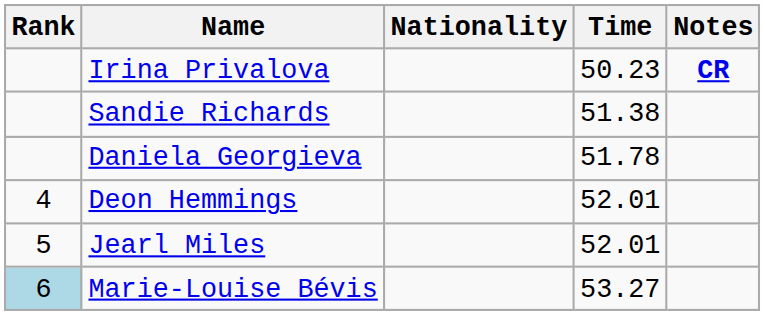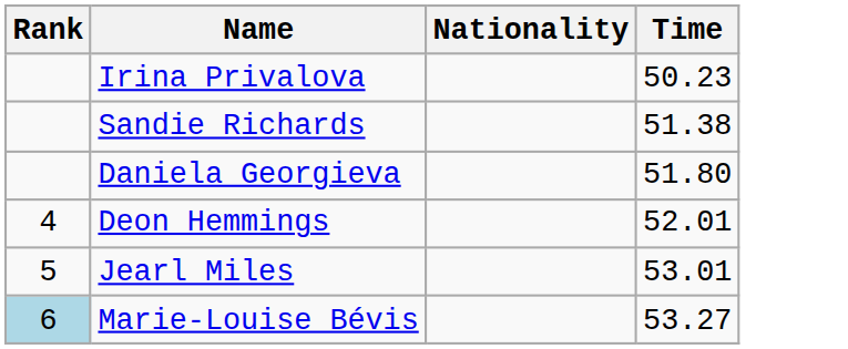- column: Notes | CR
Daniela Georgieva | Time: 51.78 -> 51.80
Jearl Miles | Time: 52.01 -> 53.01
